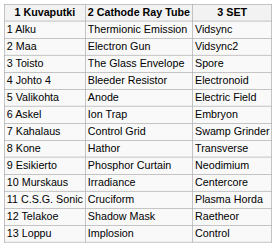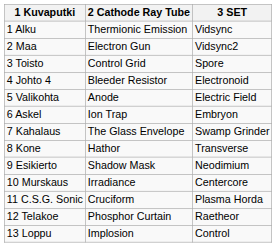3 Toisto | 2 Cathode Ray Tube: The Glass Envelope -> Control Grid
7 Kahalaus | 2 Cathode Ray Tube: Control Grid -> The Glass Envelope
9 Esikierto | 2 Cathode Ray Tube: Phosphor Curtain -> Shadow Mask
12 Telakoe | 2 Cathode Ray Tube: Shadow Mask -> Phosphor Curtain
